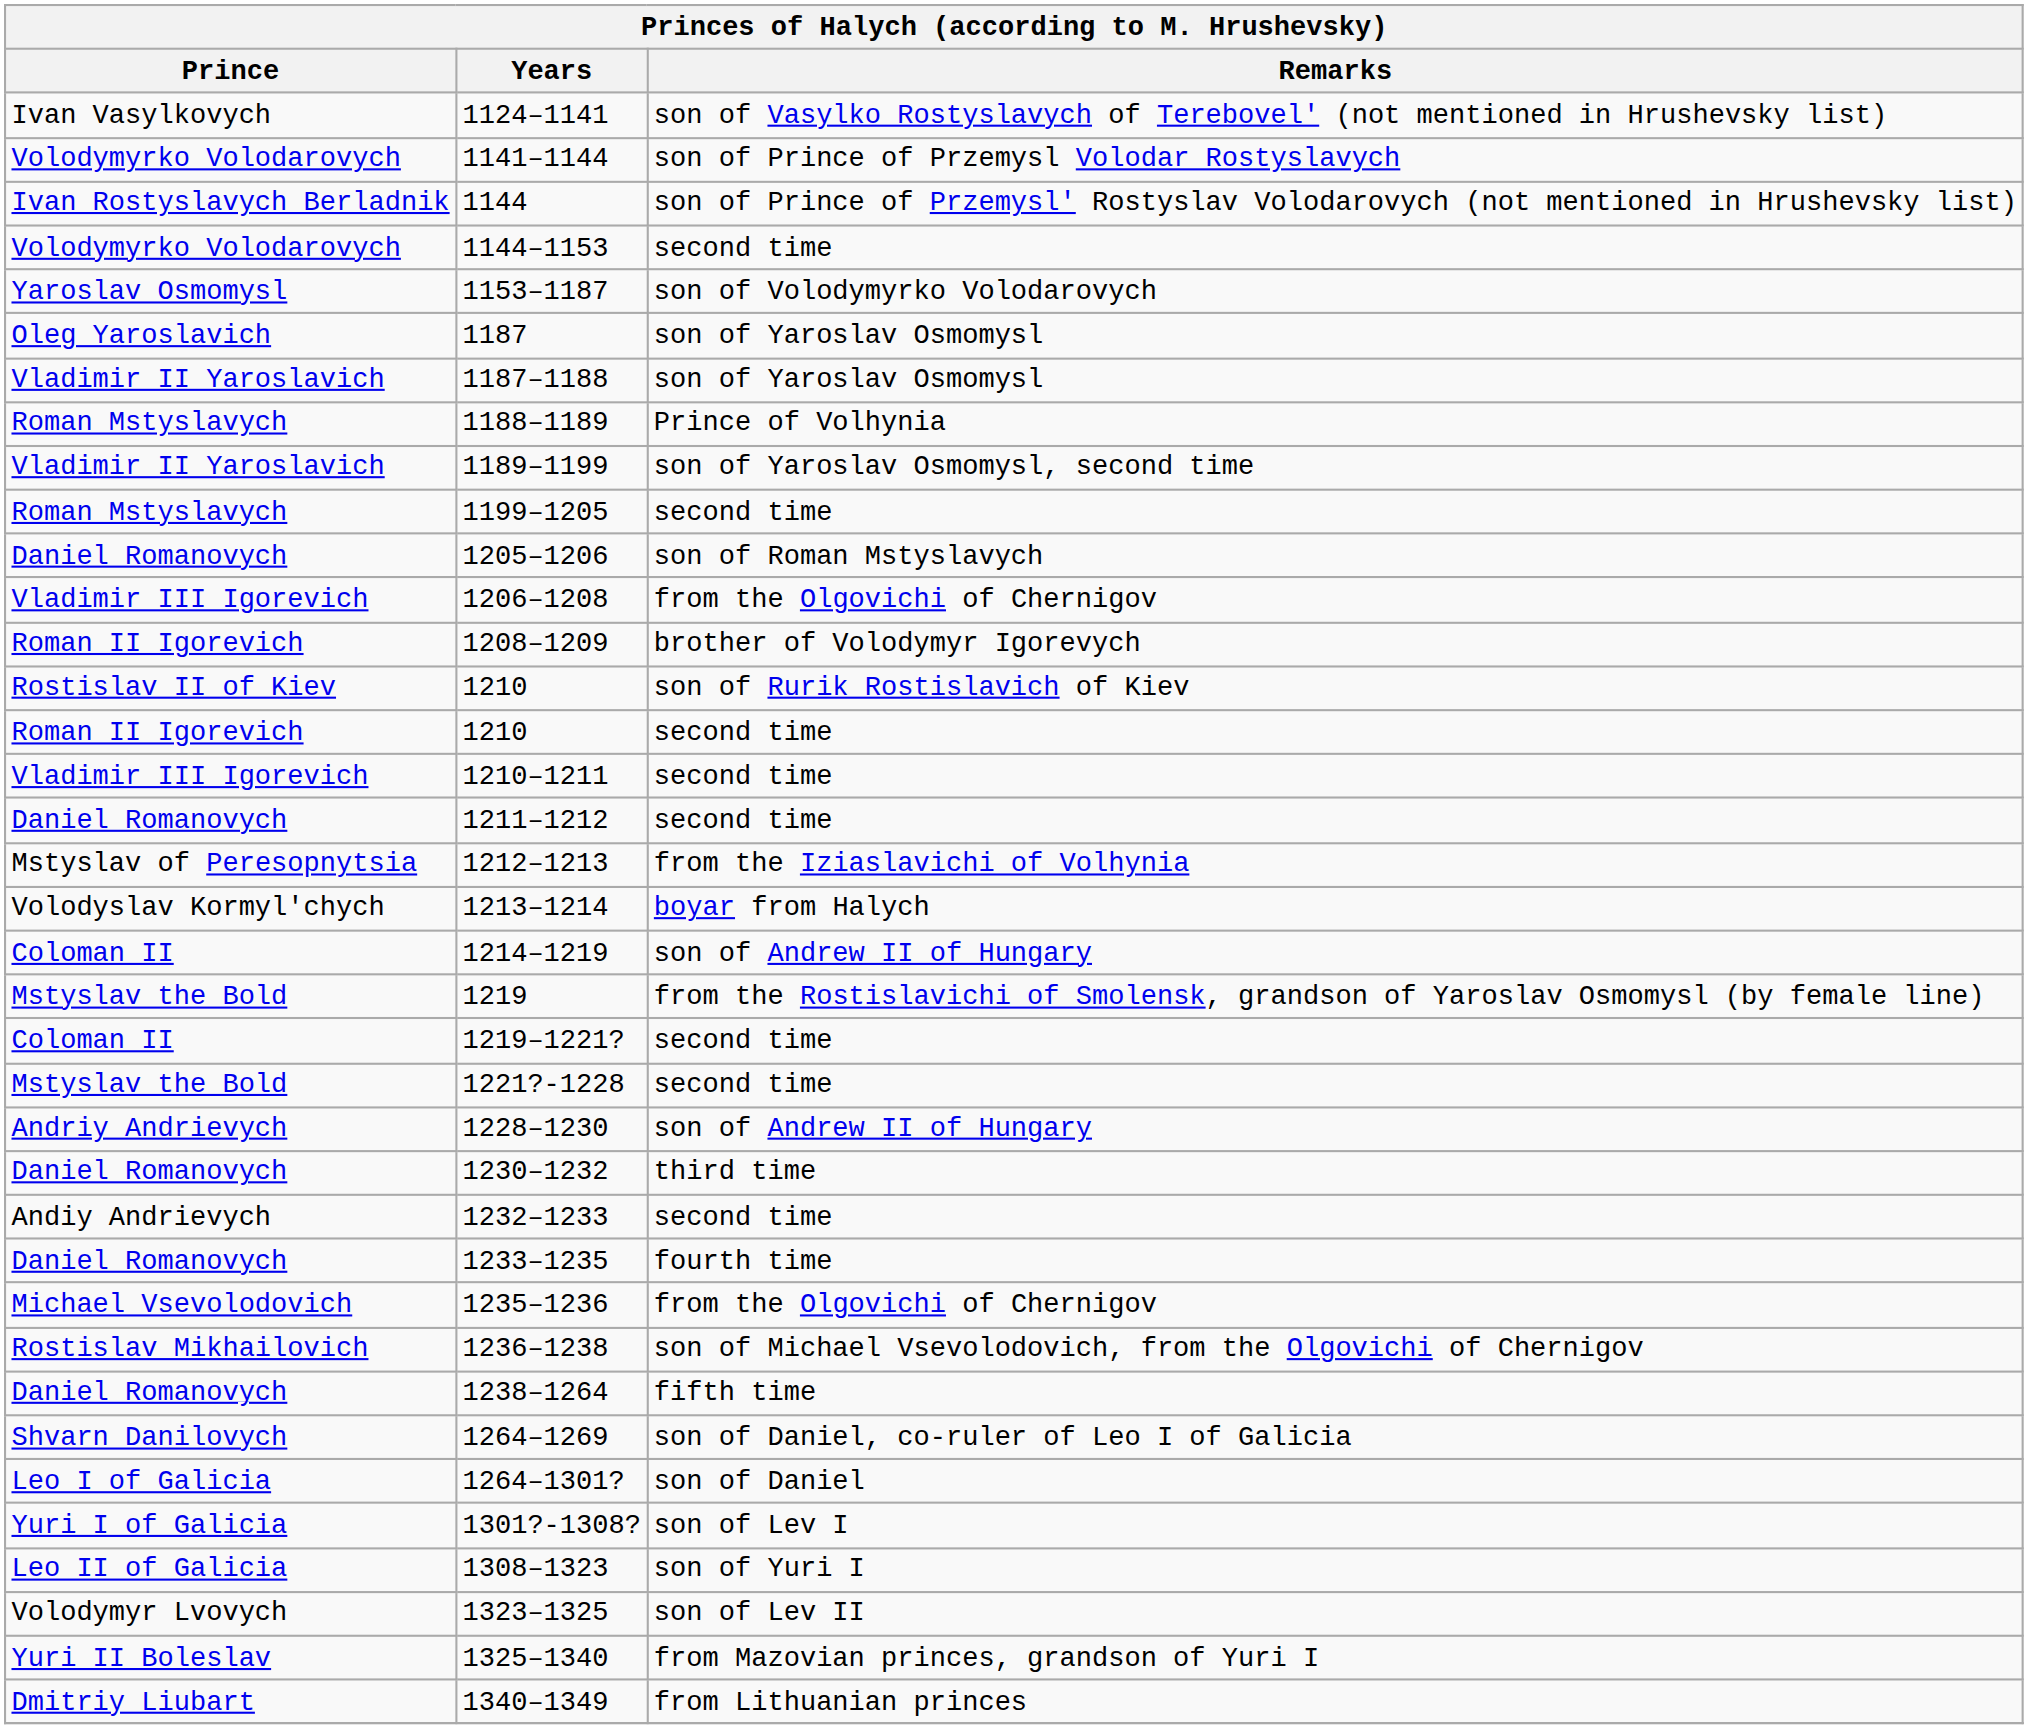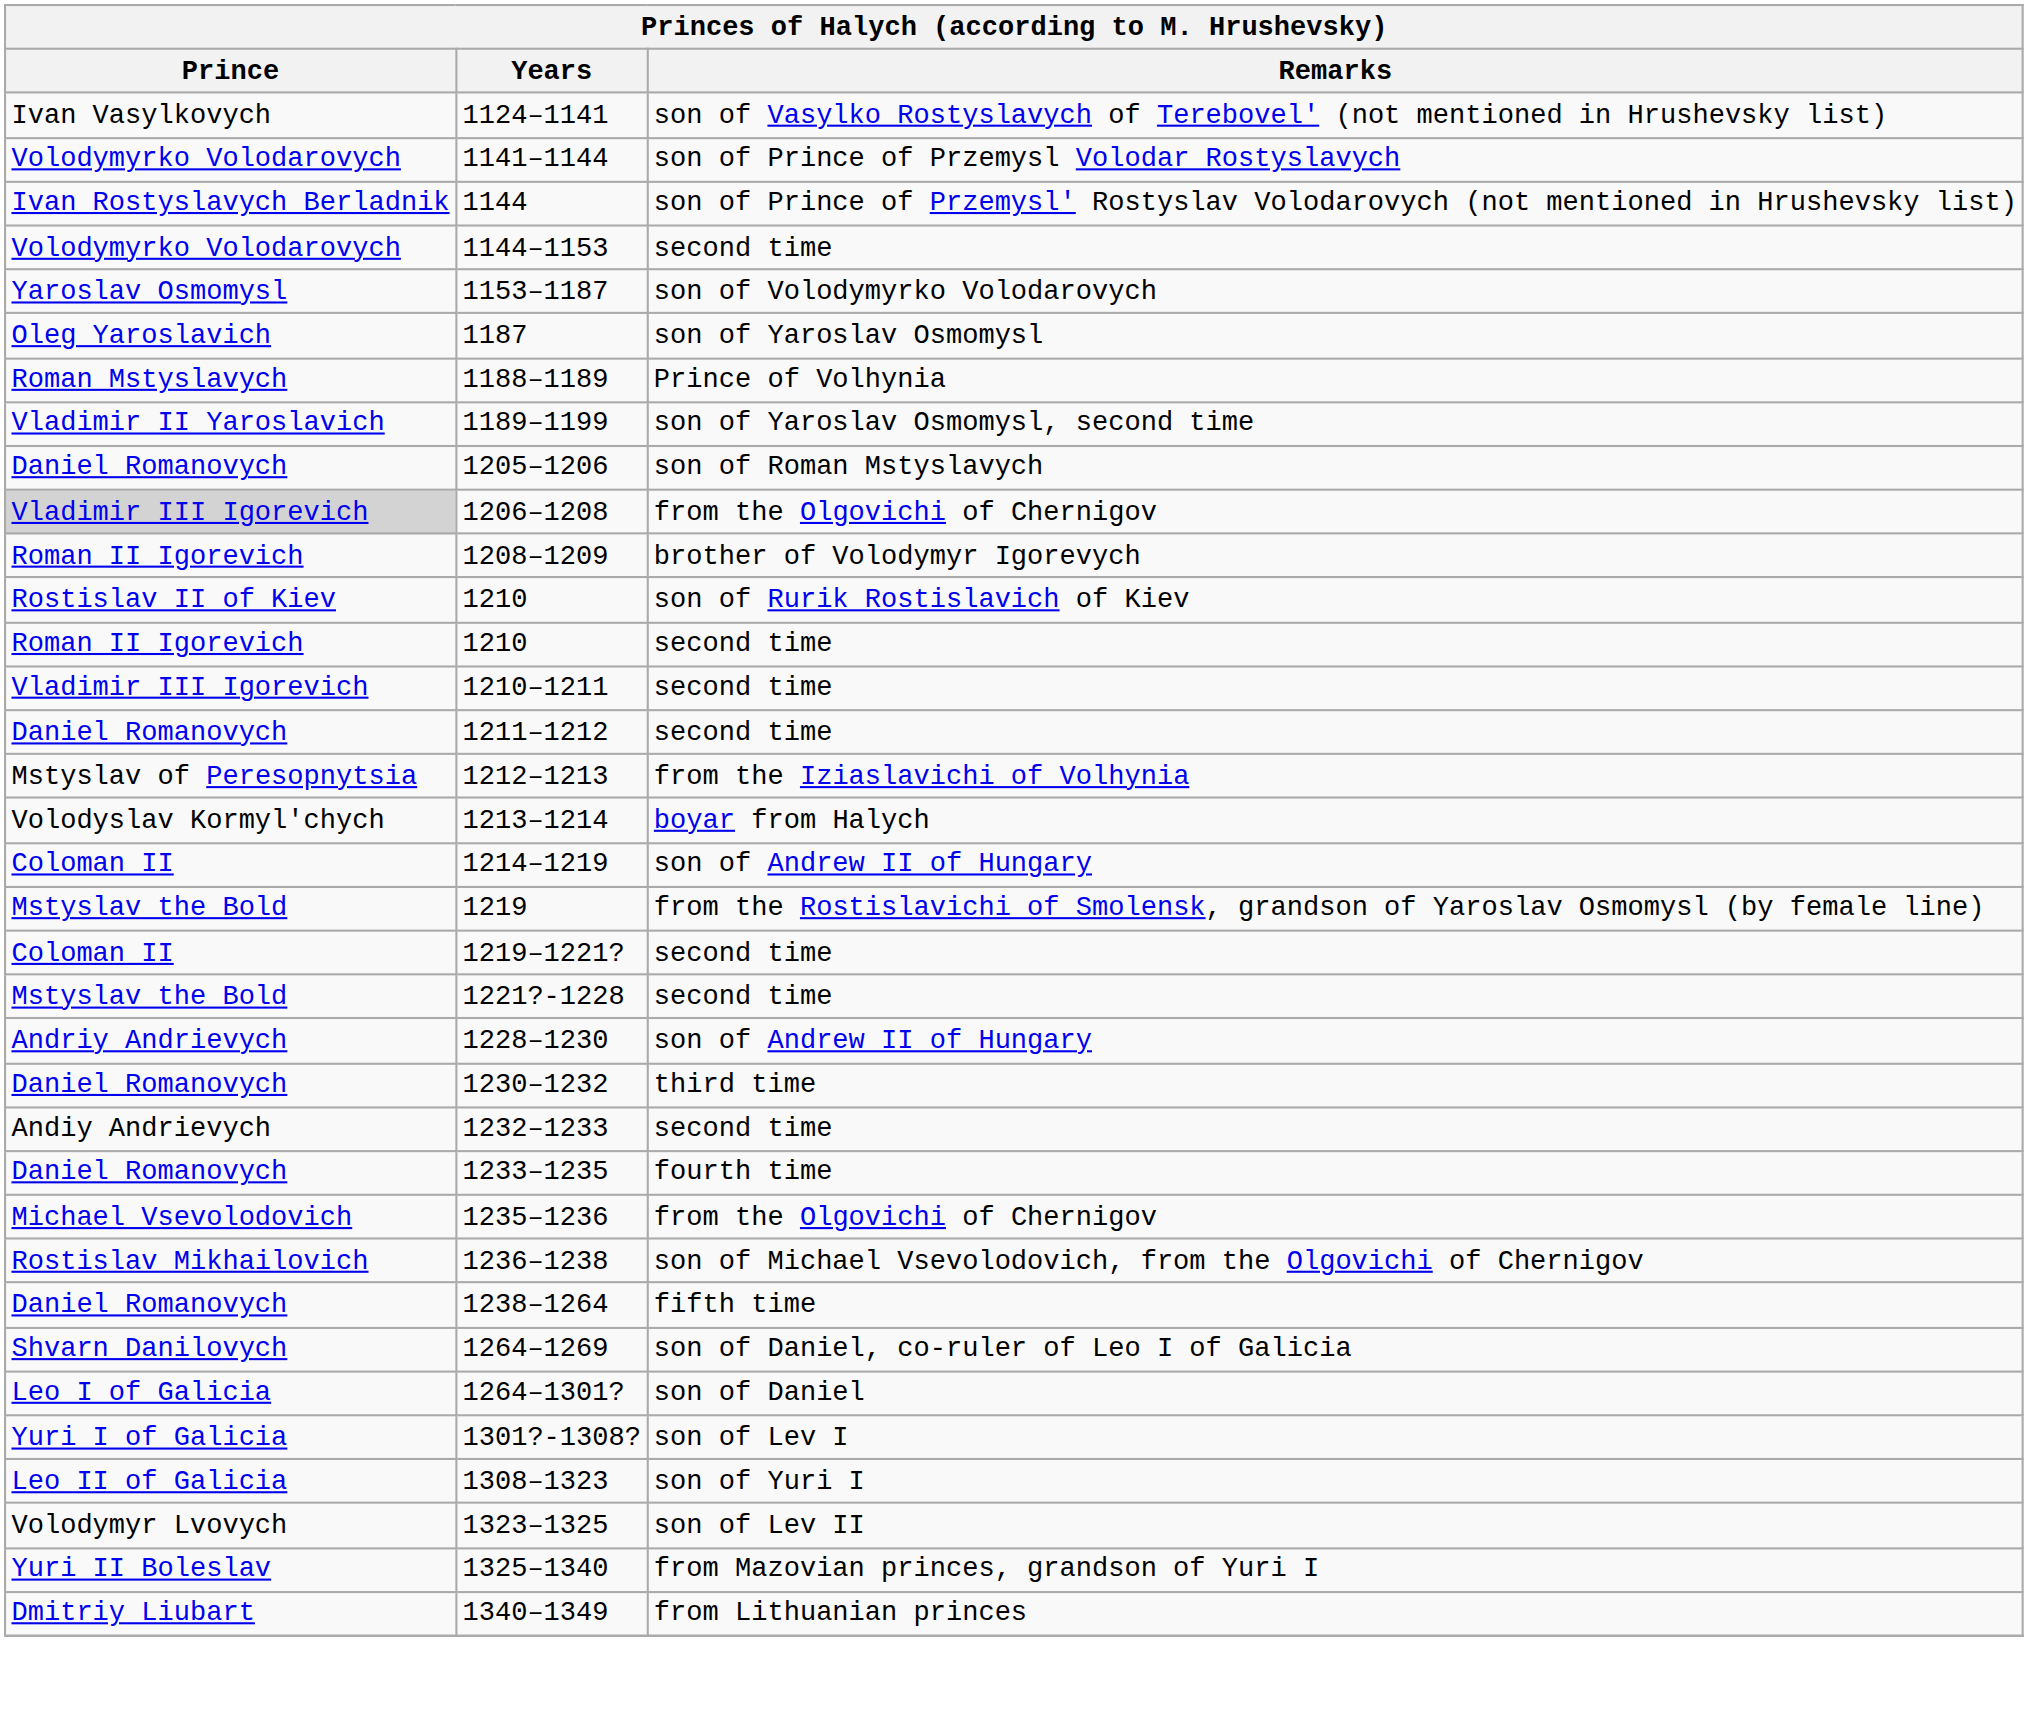- row: Vladimir II Yaroslavich | 1187–1188 | son of Yaroslav Osmomysl
- row: Roman Mstyslavych | 1199–1205 | second time
1206–1208 | Prince: no background -> lightgrey background
